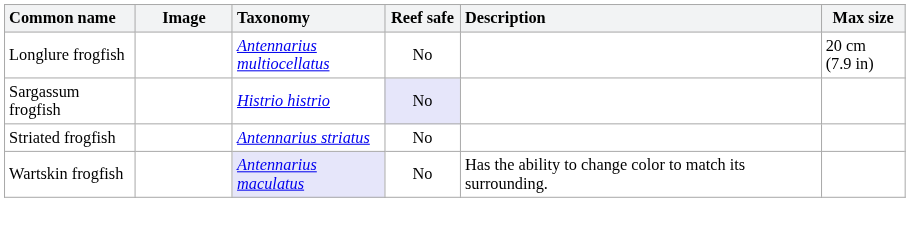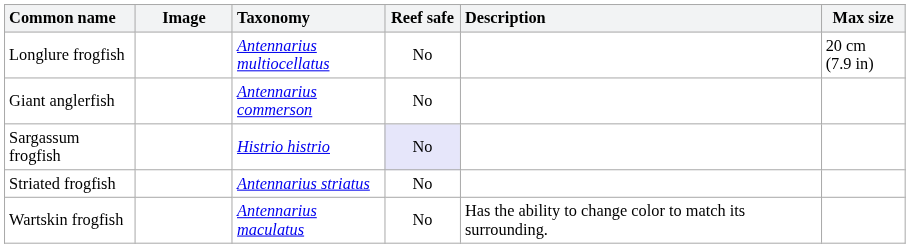+ row: Giant anglerfish | Antennarius commerson | No
Wartskin frogfish | Taxonomy: lavender background -> no background
